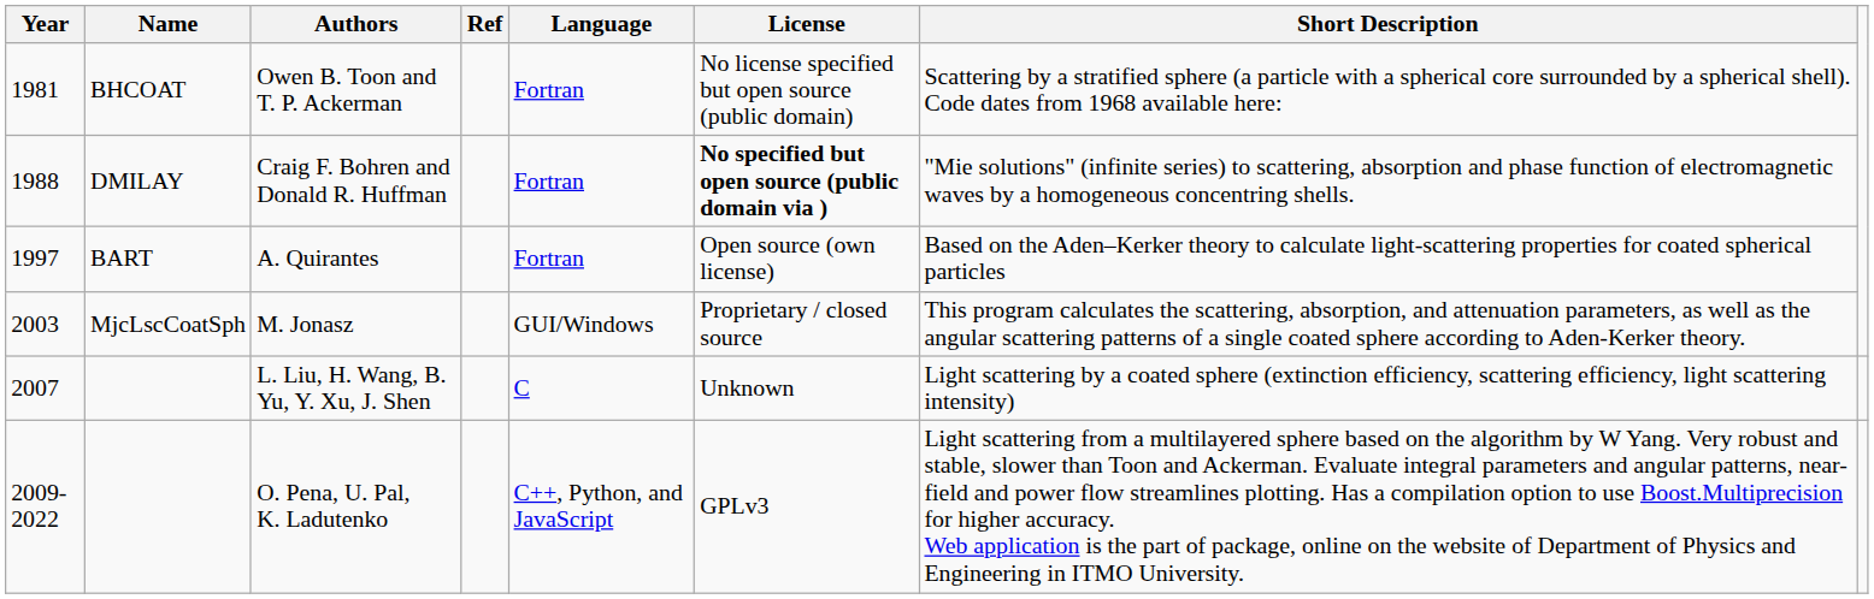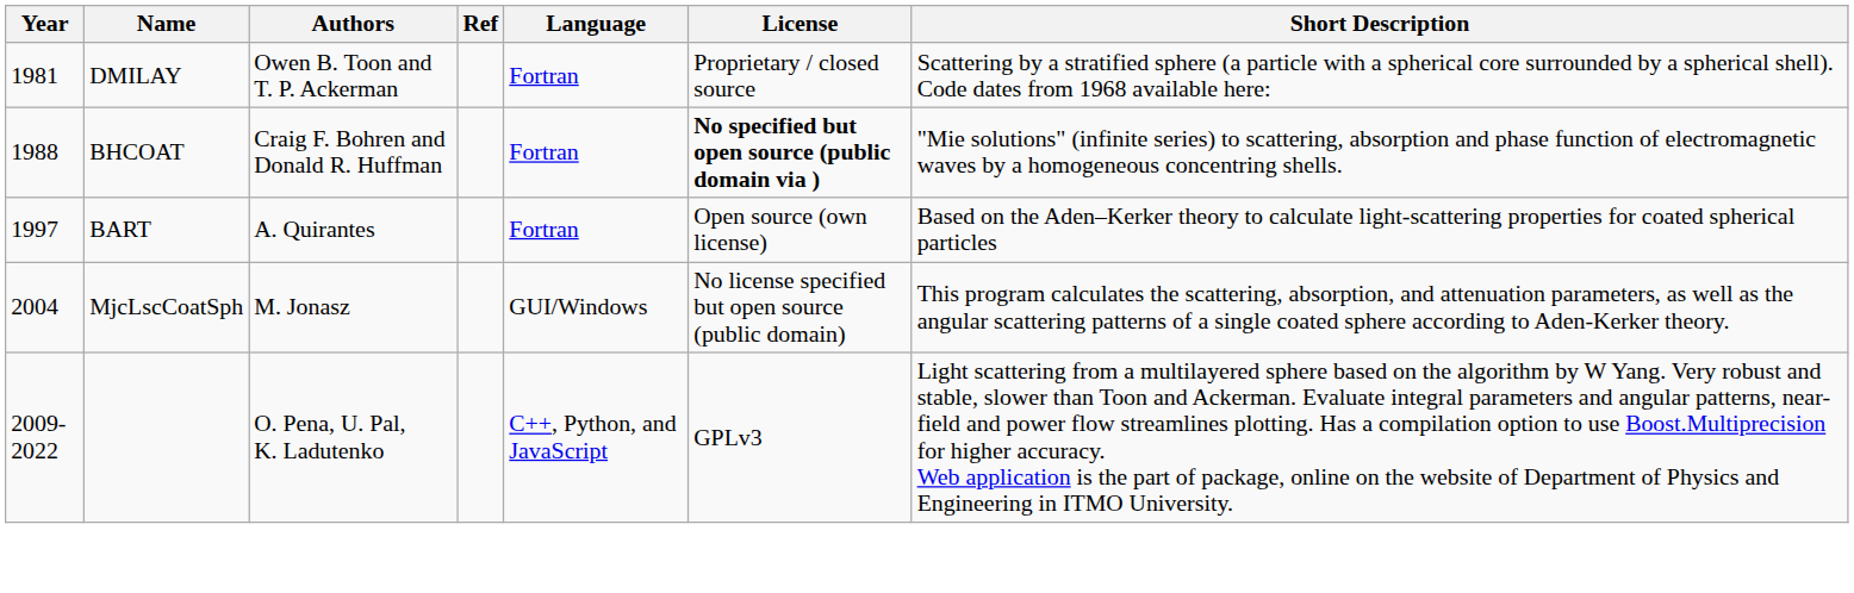Owen B. Toon and T. P. Ackerman | Name: BHCOAT -> DMILAY
Owen B. Toon and T. P. Ackerman | License: No license specified but open source (public domain) -> Proprietary / closed source
Craig F. Bohren and Donald R. Huffman | Name: DMILAY -> BHCOAT
M. Jonasz | Year: 2003 -> 2004
M. Jonasz | License: Proprietary / closed source -> No license specified but open source (public domain)
- row: 2007 | L. Liu, H. Wang, B. Yu, Y. Xu, J. Shen | C | Unknown | Light scattering by a coated sphere (extinction efficiency, scattering efficiency, light scattering intensity)
